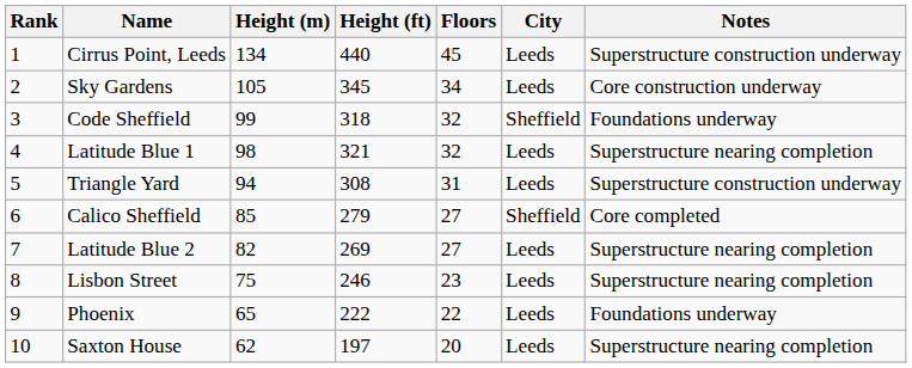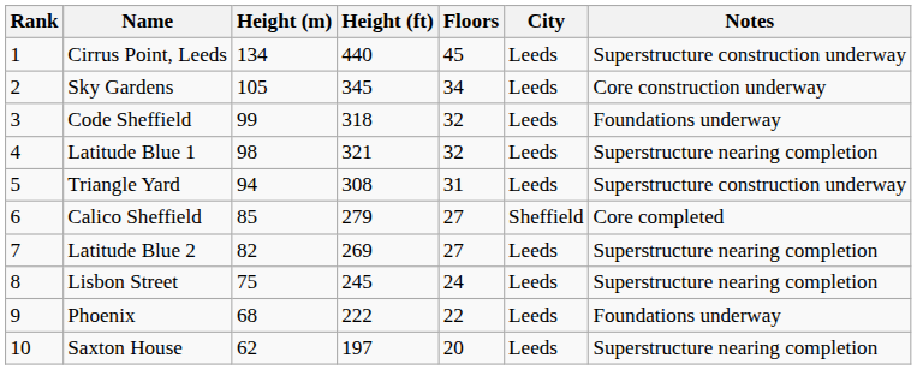Code Sheffield | City: Sheffield -> Leeds
Lisbon Street | Height (ft): 246 -> 245
Lisbon Street | Floors: 23 -> 24
Phoenix | Height (m): 65 -> 68
